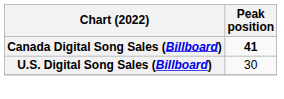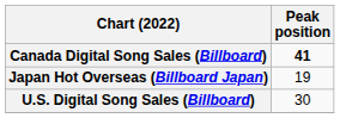+ row: Japan Hot Overseas (Billboard Japan) | 19
